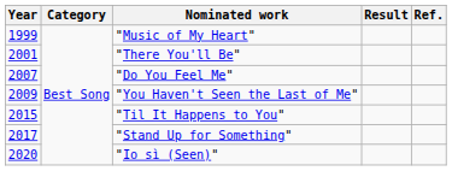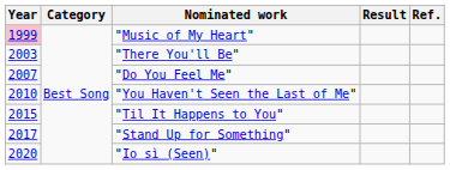"Music of My Heart" | Year: no background -> pink background
"There You'll Be" | Year: 2001 -> 2003
"You Haven't Seen the Last of Me" | Year: 2009 -> 2010
